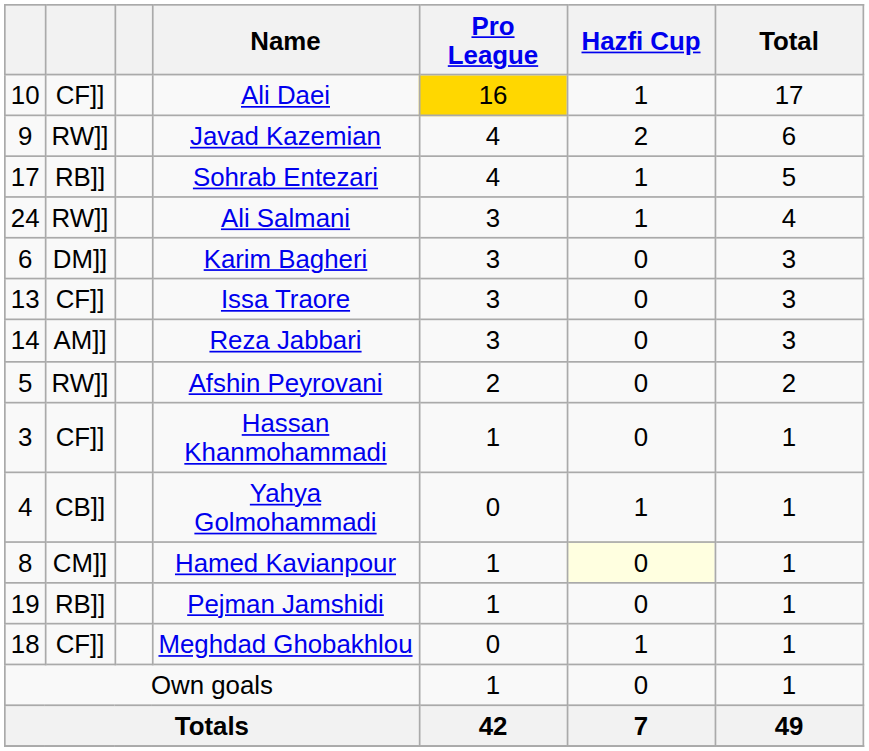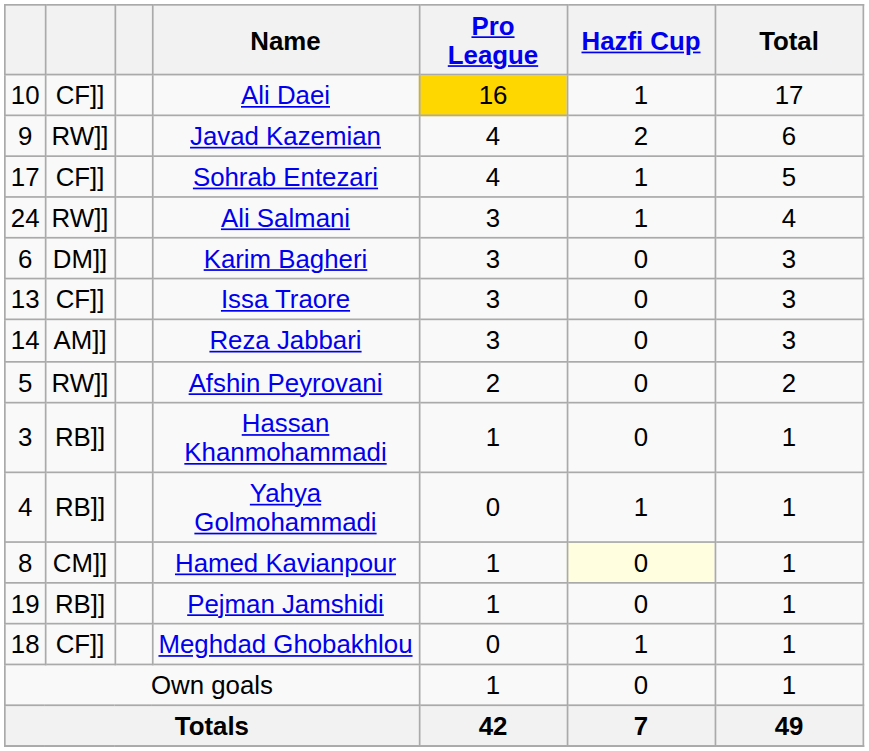Sohrab Entezari | column 2: RB]] -> CF]]
Hassan Khanmohammadi | column 2: CF]] -> RB]]
Yahya Golmohammadi | column 2: CB]] -> RB]]
